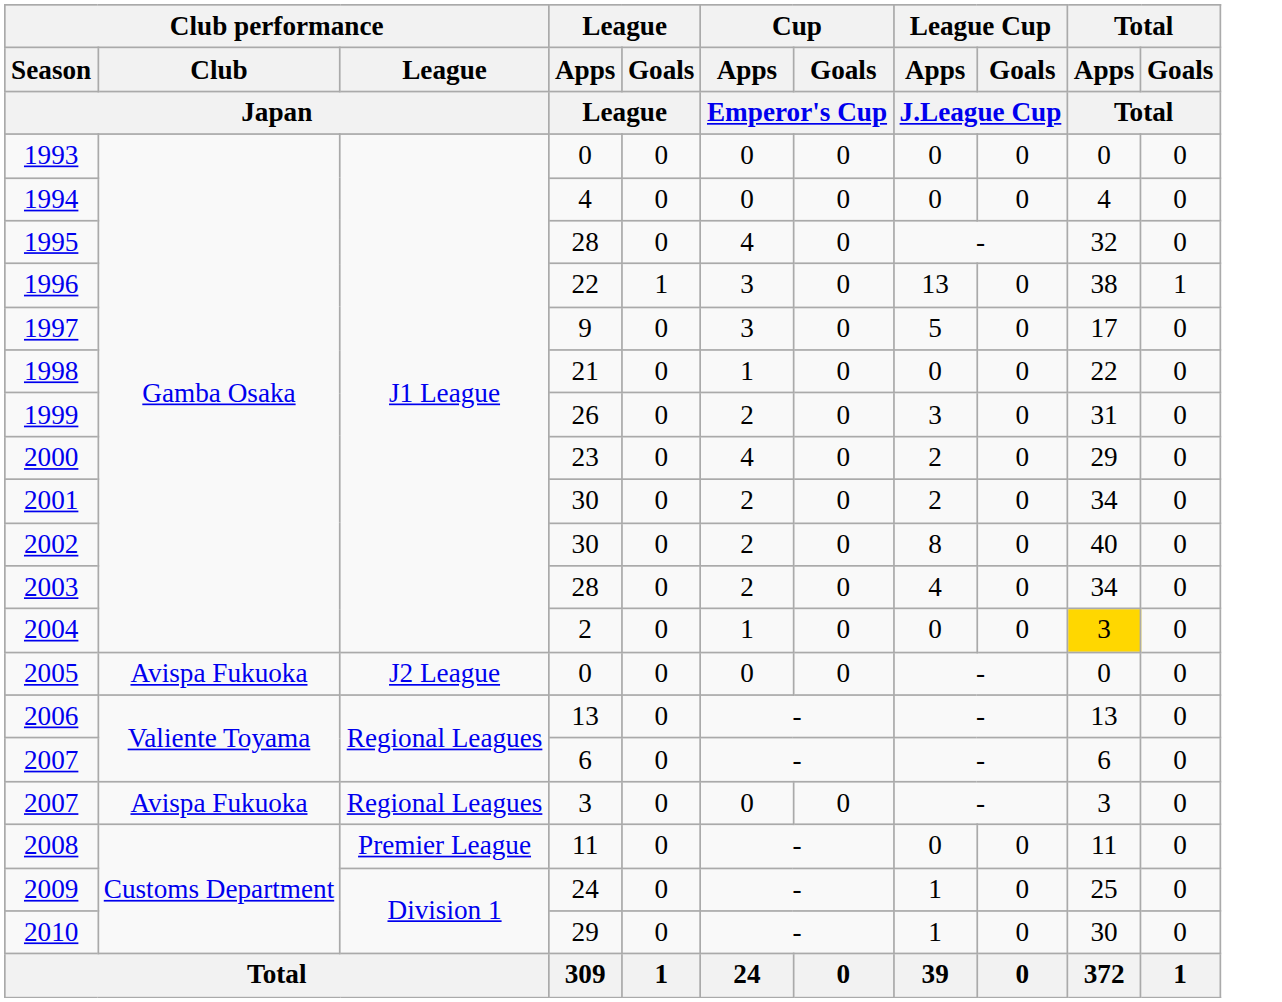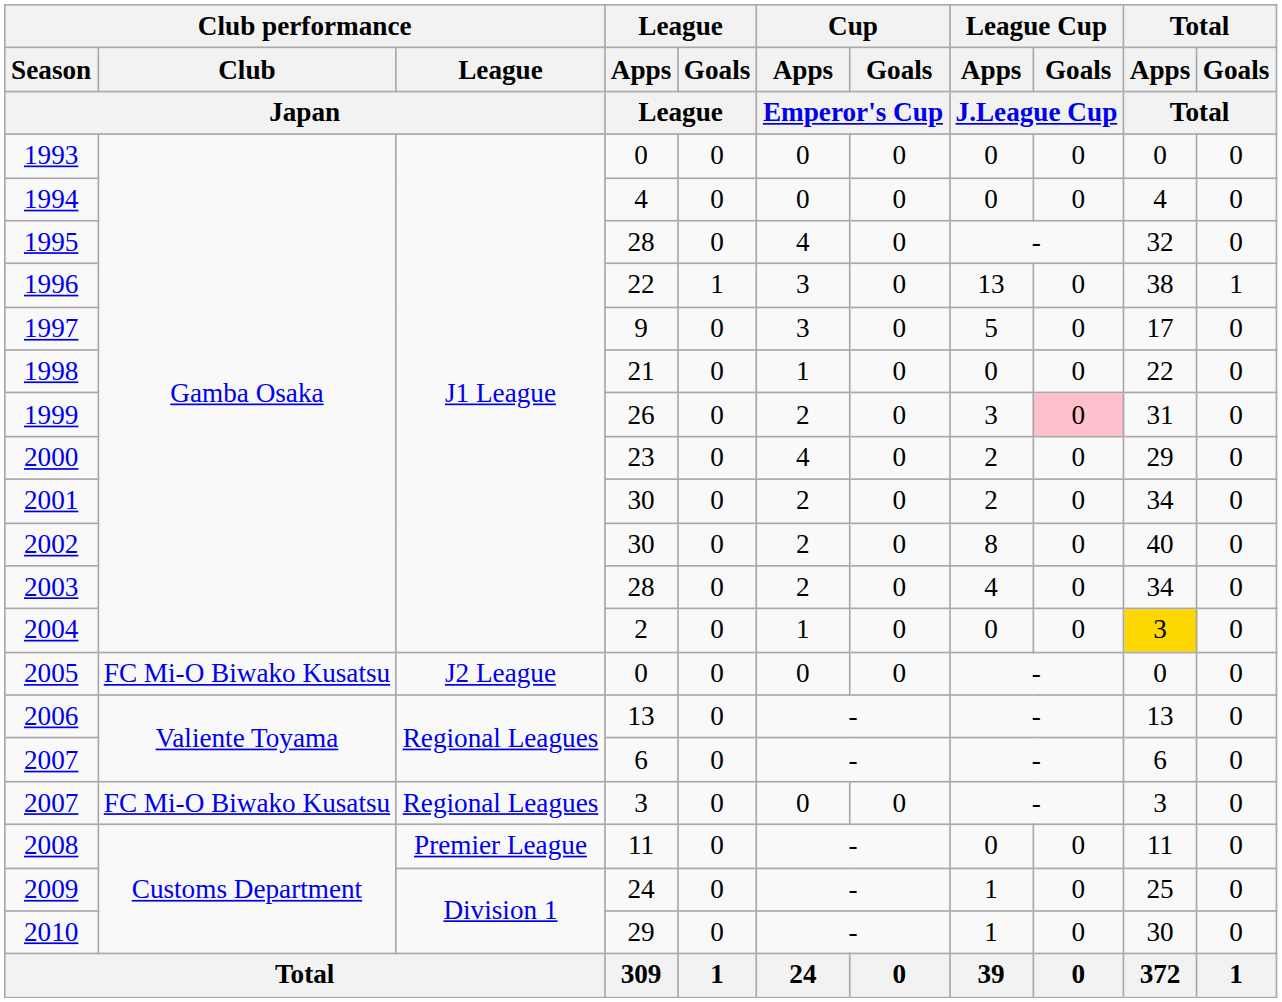1999 | League Cup / Goals / J.League Cup: no background -> pink background
2005 | Club performance / Club / Japan: Avispa Fukuoka -> FC Mi-O Biwako Kusatsu
2007 / 3 | Club performance / Club / Japan: Avispa Fukuoka -> FC Mi-O Biwako Kusatsu
